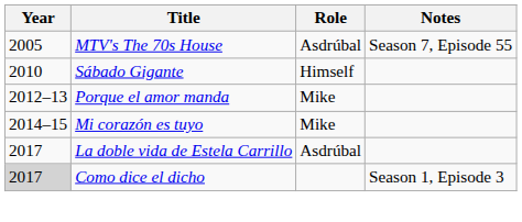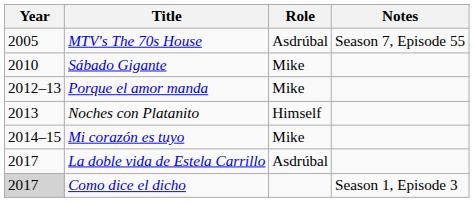Sábado Gigante | Role: Himself -> Mike
+ row: 2013 | Noches con Platanito | Himself
